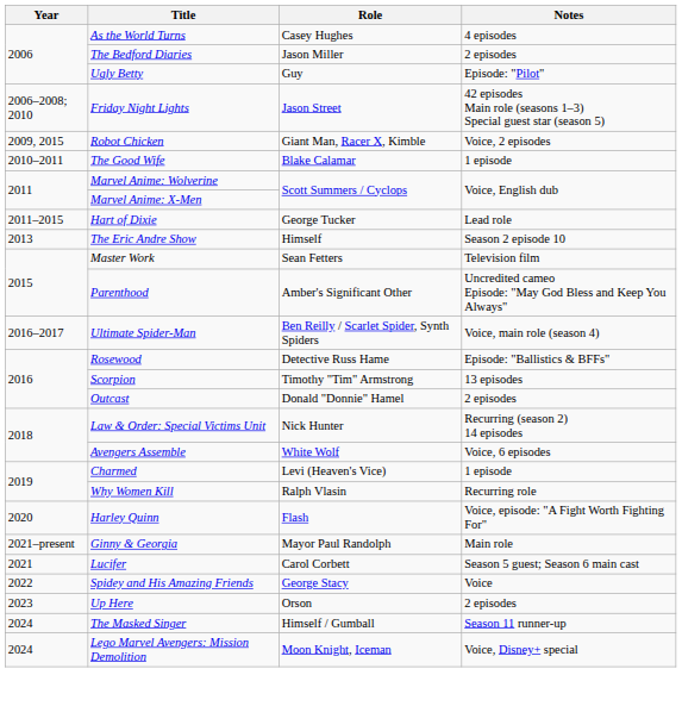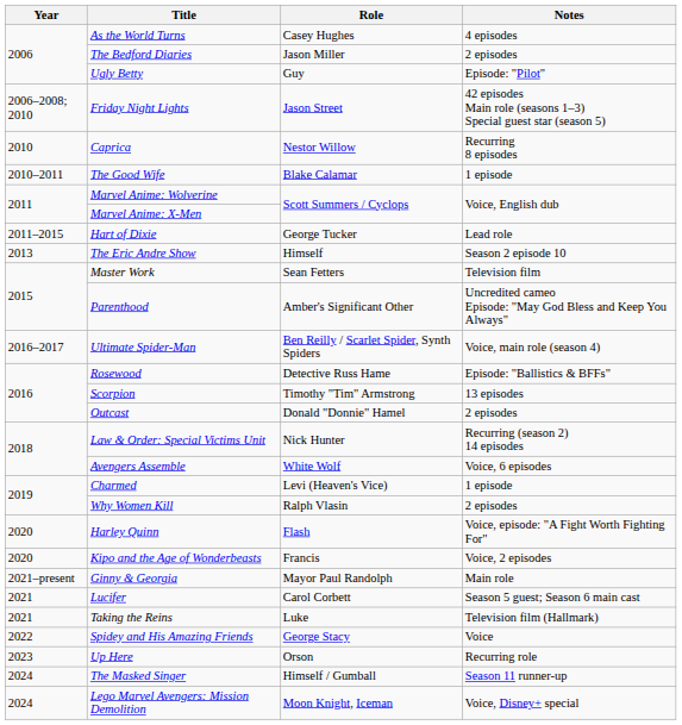- row: 2009, 2015 | Robot Chicken | Giant Man, Racer X, Kimble | Voice, 2 episodes
+ row: 2010 | Caprica | Nestor Willow | Recurring 8 episodes
Why Women Kill | Notes: Recurring role -> 2 episodes
+ row: 2020 | Kipo and the Age of Wonderbeasts | Francis | Voice, 2 episodes
+ row: 2021 | Taking the Reins | Luke | Television film (Hallmark)
Up Here | Notes: 2 episodes -> Recurring role
